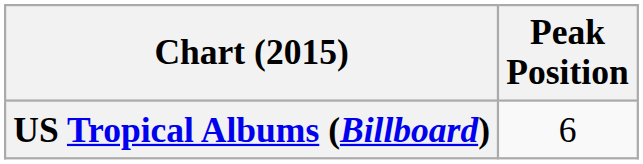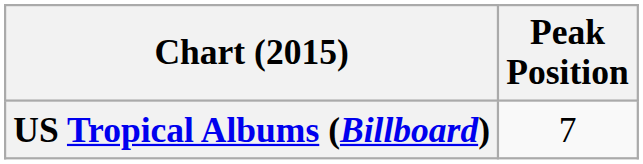US Tropical Albums (Billboard) | Peak Position: 6 -> 7
